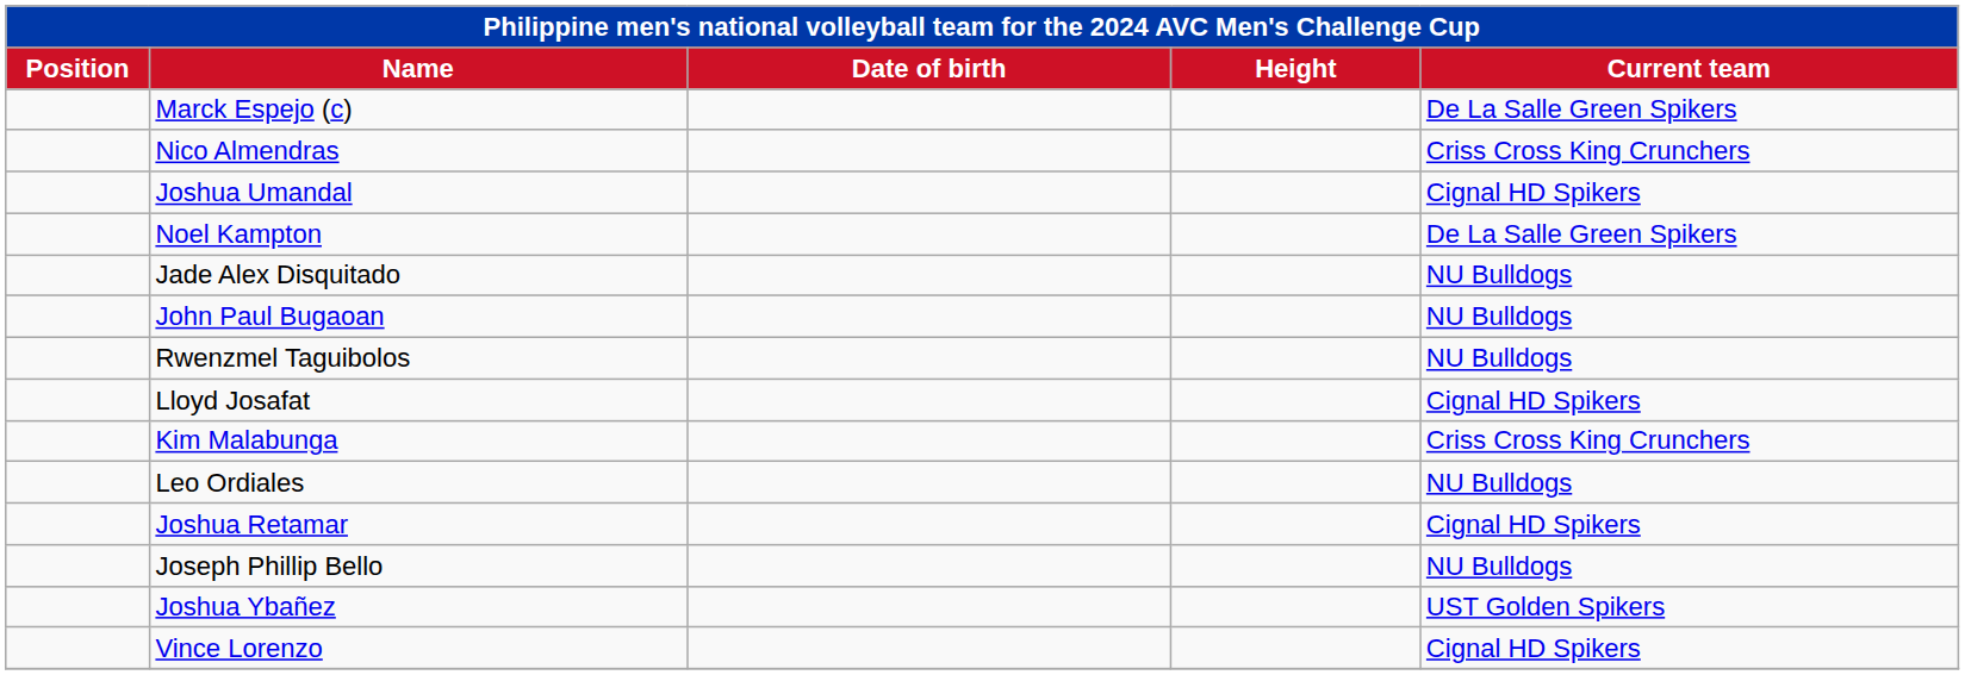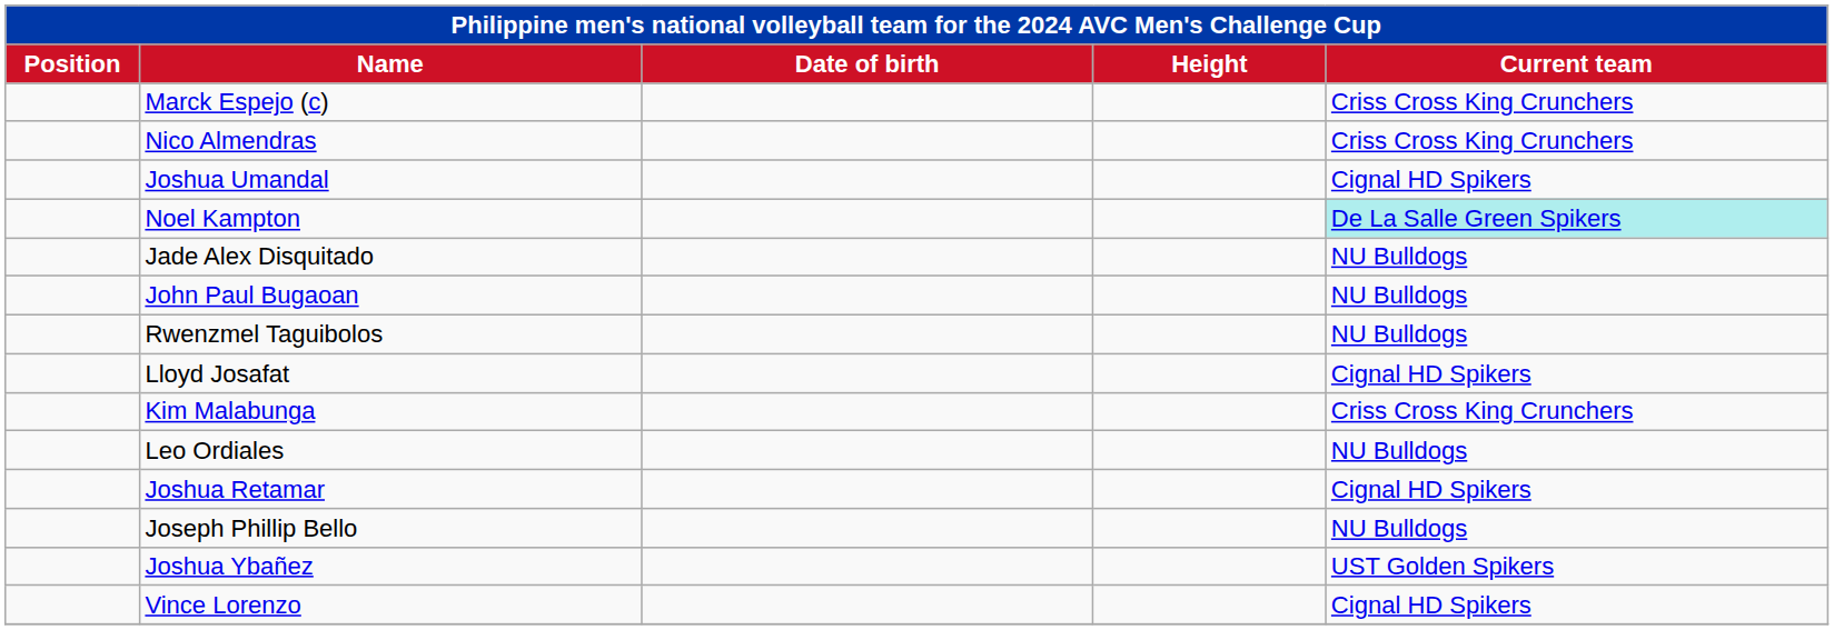Marck Espejo (c) | Current team: De La Salle Green Spikers -> Criss Cross King Crunchers
Noel Kampton | Current team: no background -> paleturquoise background
